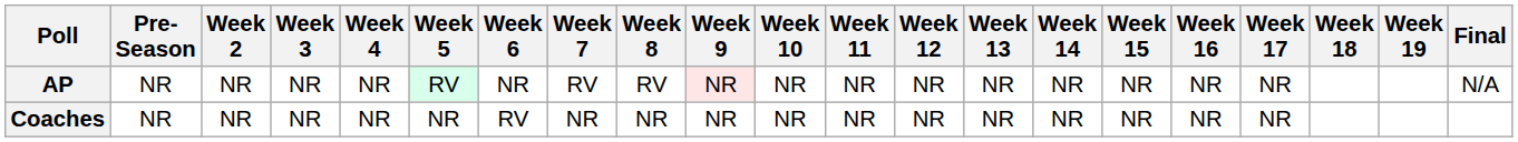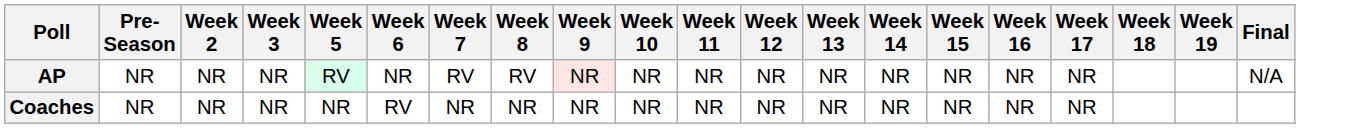- column: Week 4 | NR | NR
